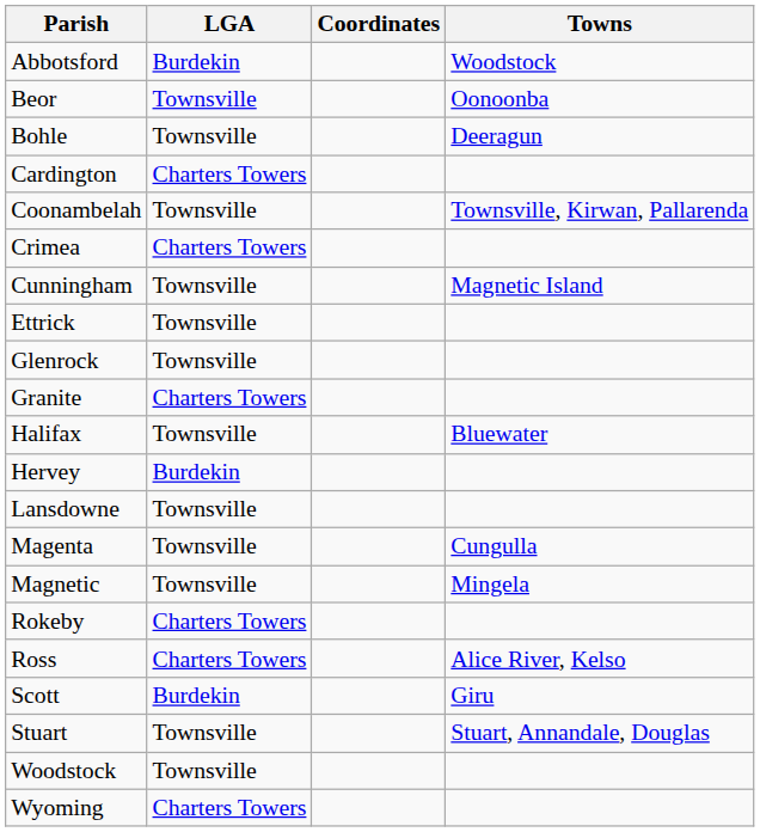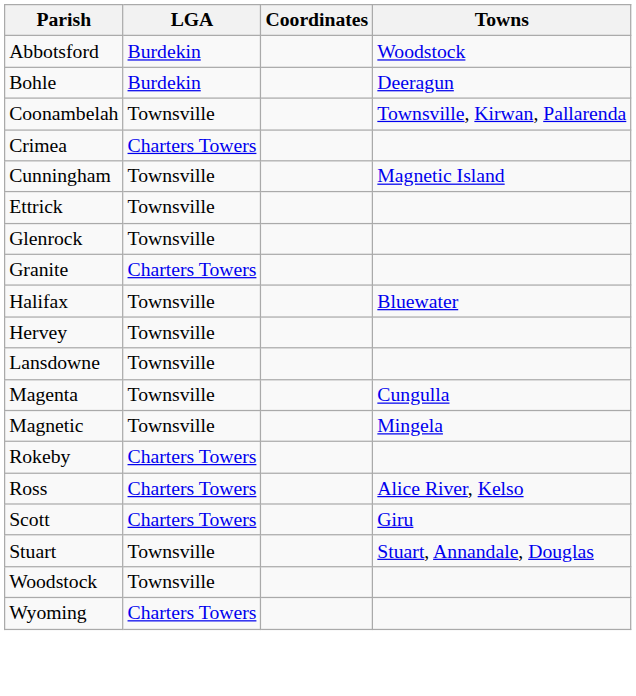- row: Beor | Townsville | Oonoonba
Bohle | LGA: Townsville -> Burdekin
- row: Cardington | Charters Towers
Hervey | LGA: Burdekin -> Townsville
Scott | LGA: Burdekin -> Charters Towers
